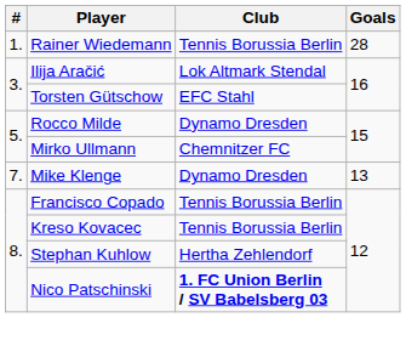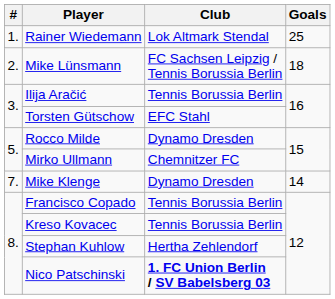Rainer Wiedemann | Club: Tennis Borussia Berlin -> Lok Altmark Stendal
Rainer Wiedemann | Goals: 28 -> 25
+ row: 2. | Mike Lünsmann | FC Sachsen Leipzig / Tennis Borussia Berlin | 18
Ilija Aračić | Club: Lok Altmark Stendal -> Tennis Borussia Berlin
Mike Klenge | Goals: 13 -> 14
